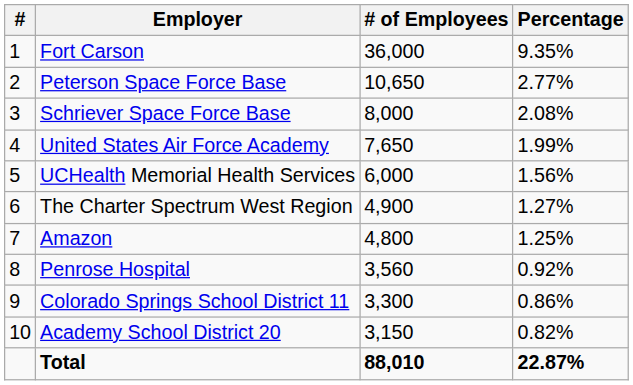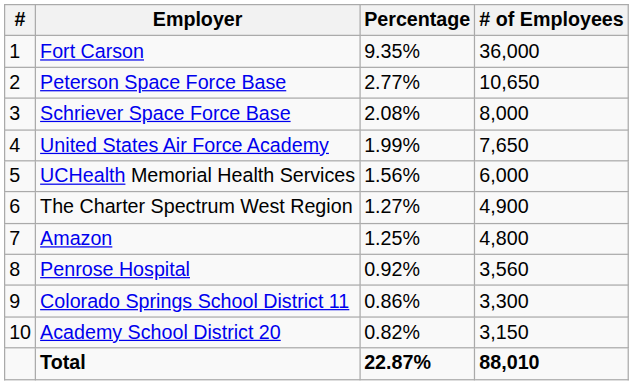columns swapped: # of Employees <-> Percentage
